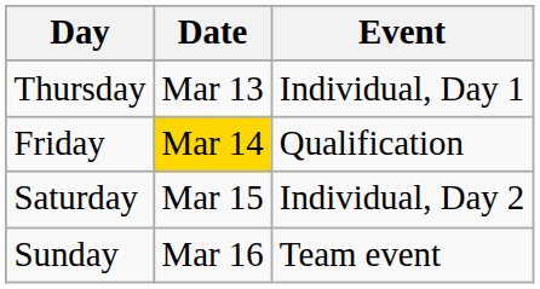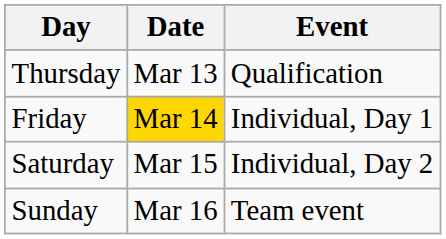Thursday | Event: Individual, Day 1 -> Qualification
Friday | Event: Qualification -> Individual, Day 1
